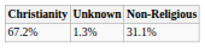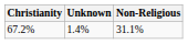67.2% | Unknown: 1.3% -> 1.4%
